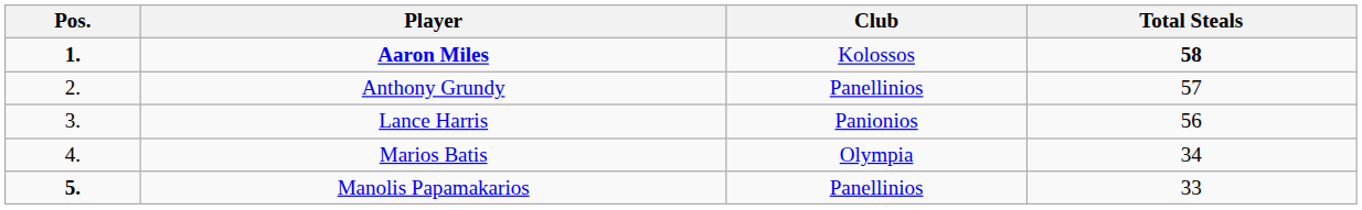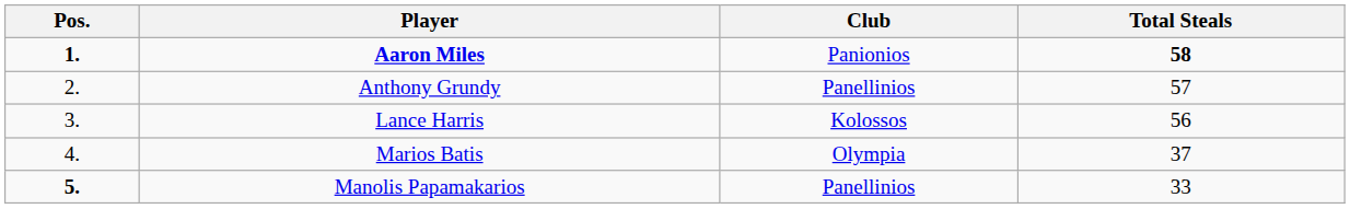Aaron Miles | Club: Kolossos -> Panionios
Lance Harris | Club: Panionios -> Kolossos
Marios Batis | Total Steals: 34 -> 37
